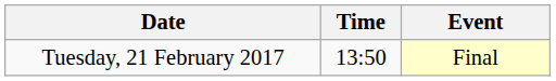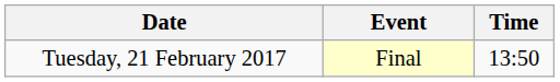columns swapped: Time <-> Event
